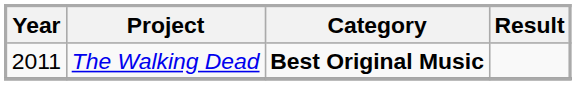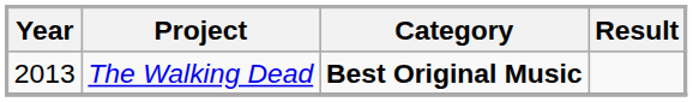The Walking Dead | Year: 2011 -> 2013
